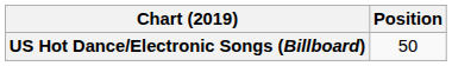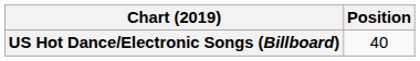US Hot Dance/Electronic Songs (Billboard) | Position: 50 -> 40
